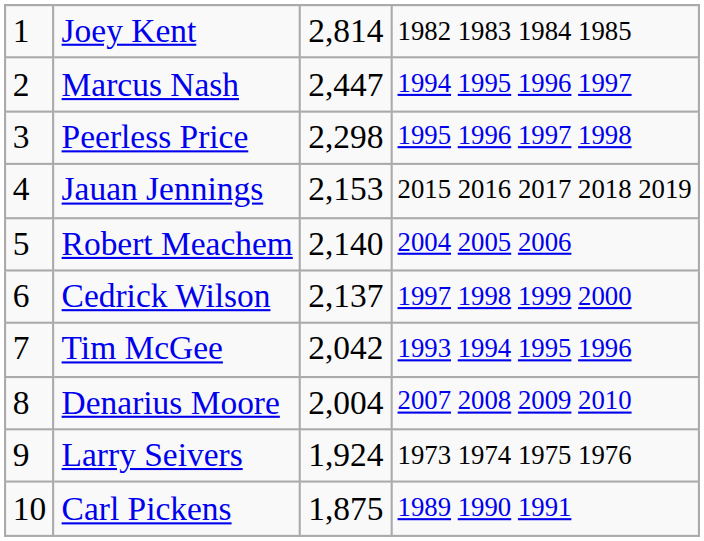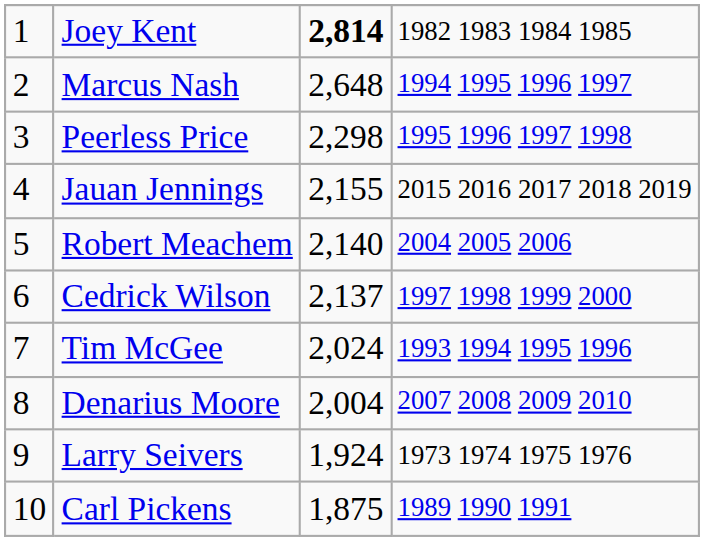Joey Kent | column 3: normal -> bold
Marcus Nash | column 3: 2,447 -> 2,648
Jauan Jennings | column 3: 2,153 -> 2,155
Tim McGee | column 3: 2,042 -> 2,024
